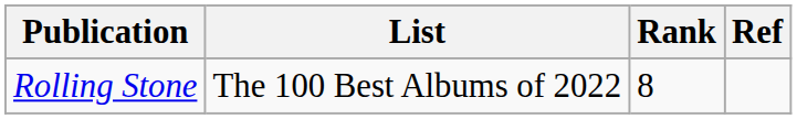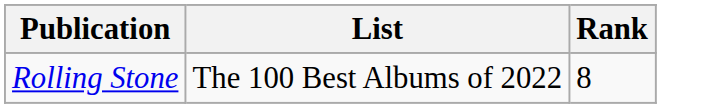- column: Ref
